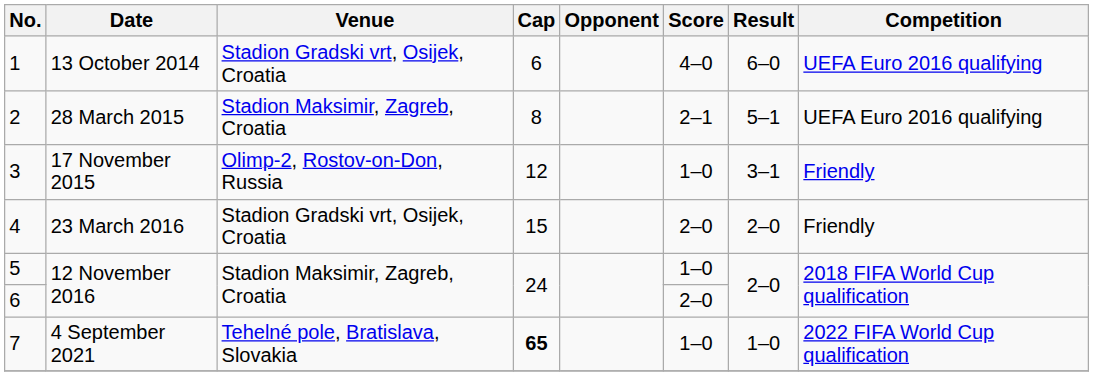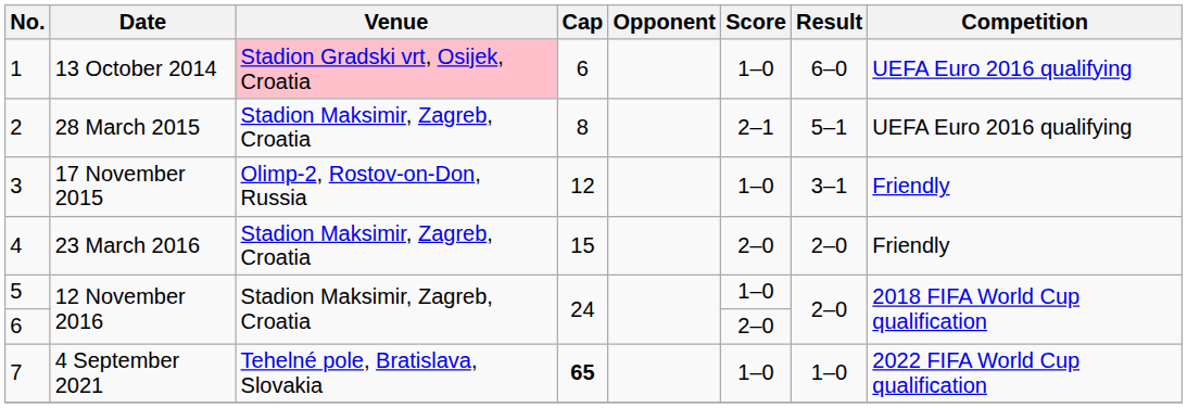1 | Venue: no background -> pink background
1 | Score: 4–0 -> 1–0
4 | Venue: Stadion Gradski vrt, Osijek, Croatia -> Stadion Maksimir, Zagreb, Croatia
